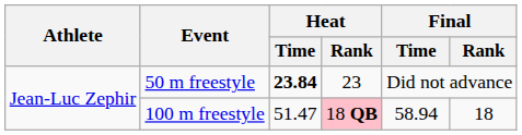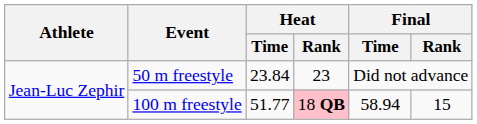50 m freestyle | Heat / Time: bold -> normal
100 m freestyle | Heat / Time: 51.47 -> 51.77
100 m freestyle | Final / Rank: 18 -> 15
